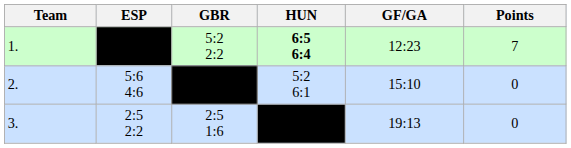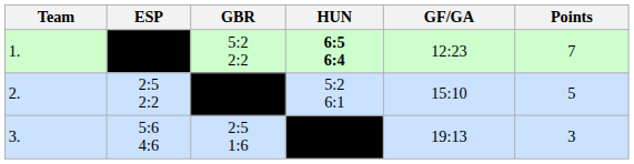2. | ESP: 5:6 4:6 -> 2:5 2:2
2. | Points: 0 -> 5
3. | ESP: 2:5 2:2 -> 5:6 4:6
3. | Points: 0 -> 3
